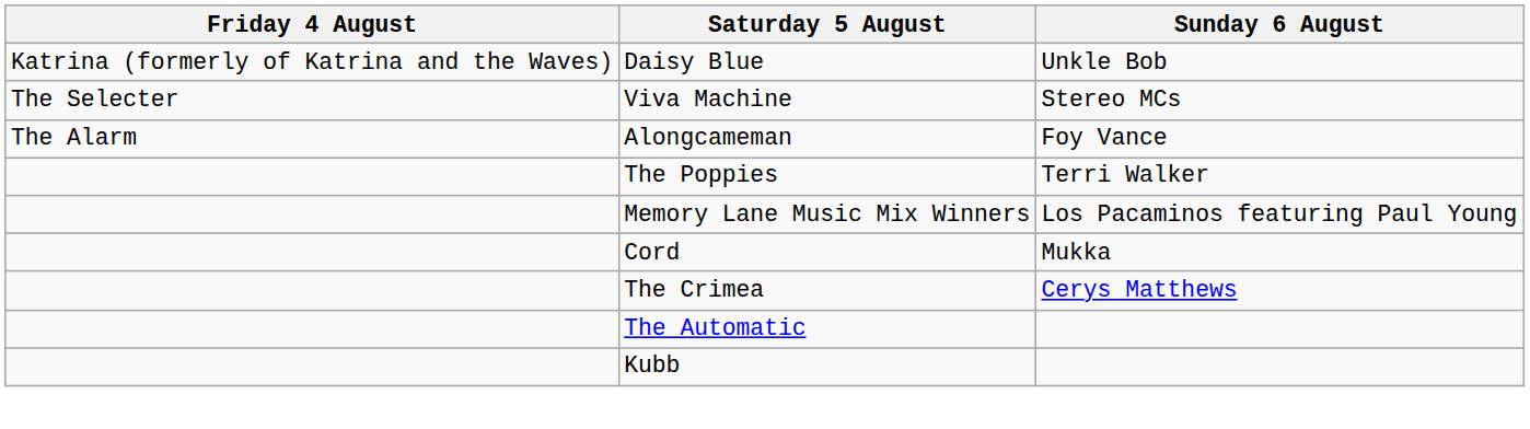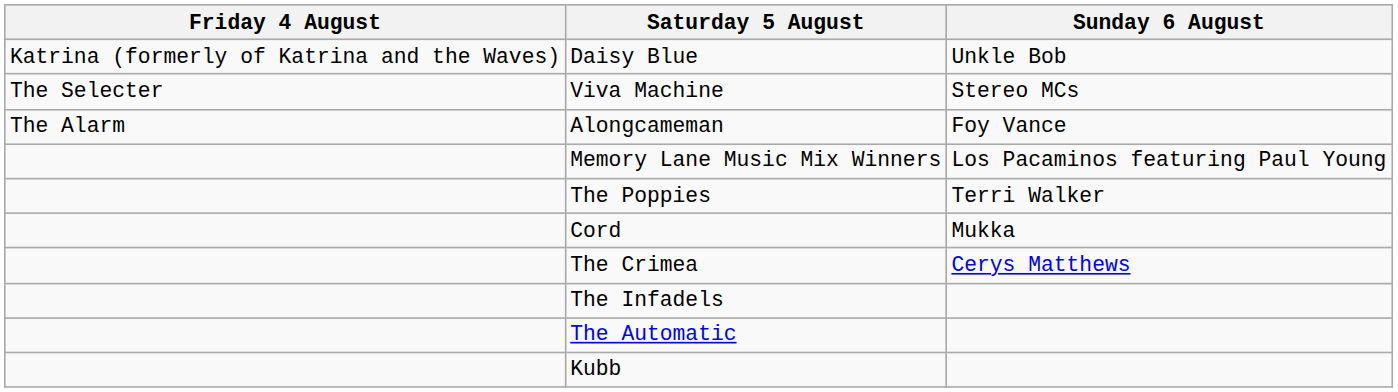rows swapped: Memory Lane Music Mix Winners <-> The Poppies
+ row: The Infadels
